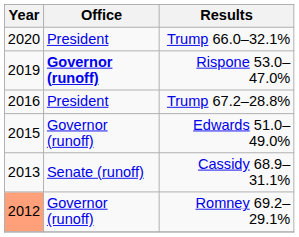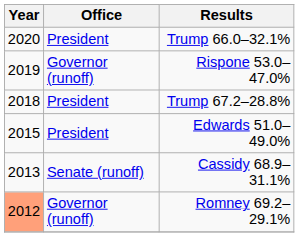Rispone 53.0–47.0% | Office: bold -> normal
Trump 67.2–28.8% | Year: 2016 -> 2018
Edwards 51.0–49.0% | Office: Governor (runoff) -> President
